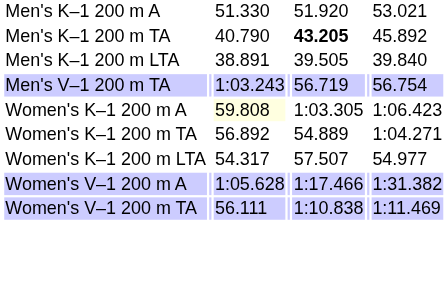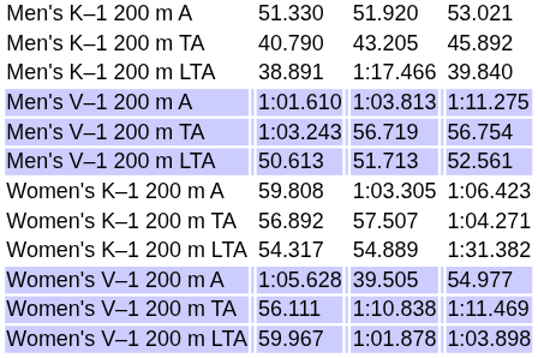Men's K–1 200 m TA | column 5: bold -> normal
Men's K–1 200 m LTA | column 5: 39.505 -> 1:17.466
+ row: Men's V–1 200 m A | 1:01.610 | 1:03.813 | 1:11.275
+ row: Men's V–1 200 m LTA | 50.613 | 51.713 | 52.561
Women's K–1 200 m A | column 3: lightyellow background -> no background
Women's K–1 200 m TA | column 5: 54.889 -> 57.507
Women's K–1 200 m LTA | column 5: 57.507 -> 54.889
Women's K–1 200 m LTA | column 7: 54.977 -> 1:31.382
Women's V–1 200 m A | column 5: 1:17.466 -> 39.505
Women's V–1 200 m A | column 7: 1:31.382 -> 54.977
+ row: Women's V–1 200 m LTA | 59.967 | 1:01.878 | 1:03.898
